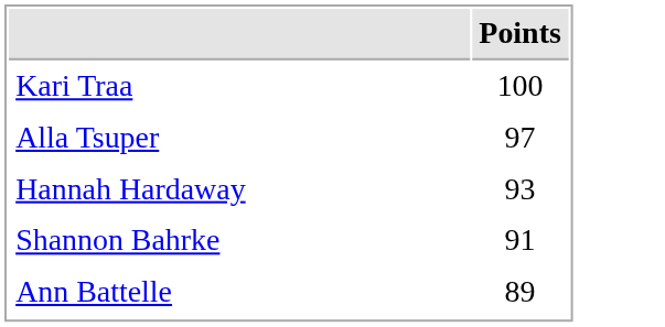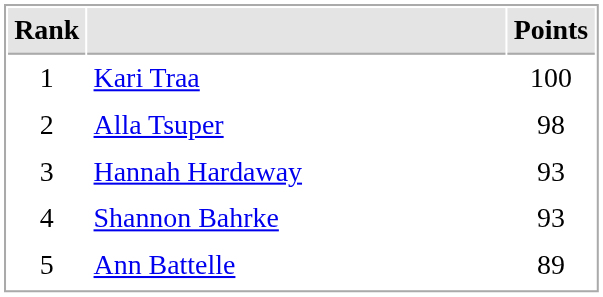+ column: Rank | 1 | 2 | 3 | 4 | 5
Alla Tsuper | Points: 97 -> 98
Shannon Bahrke | Points: 91 -> 93
